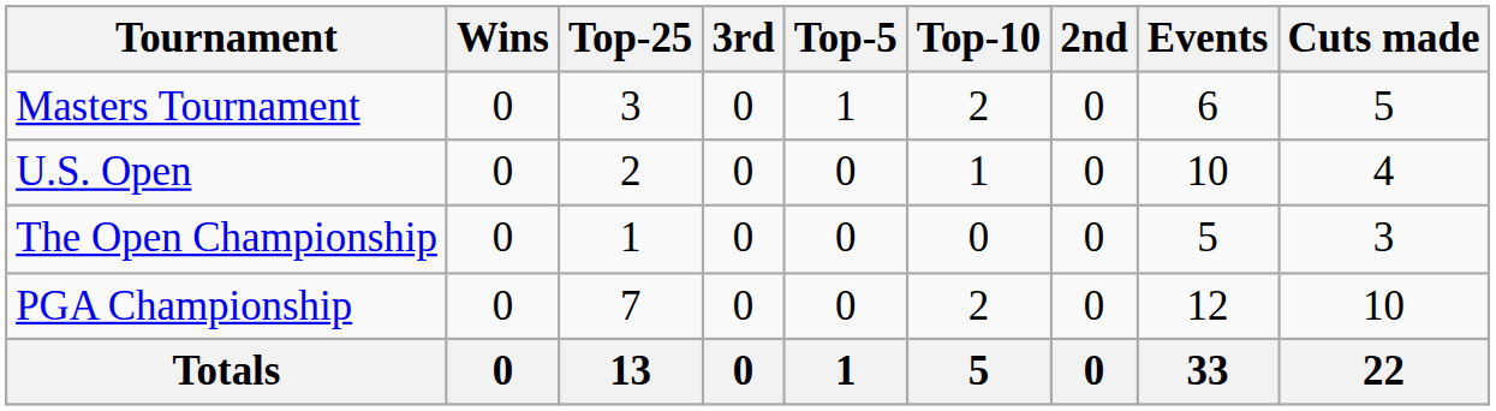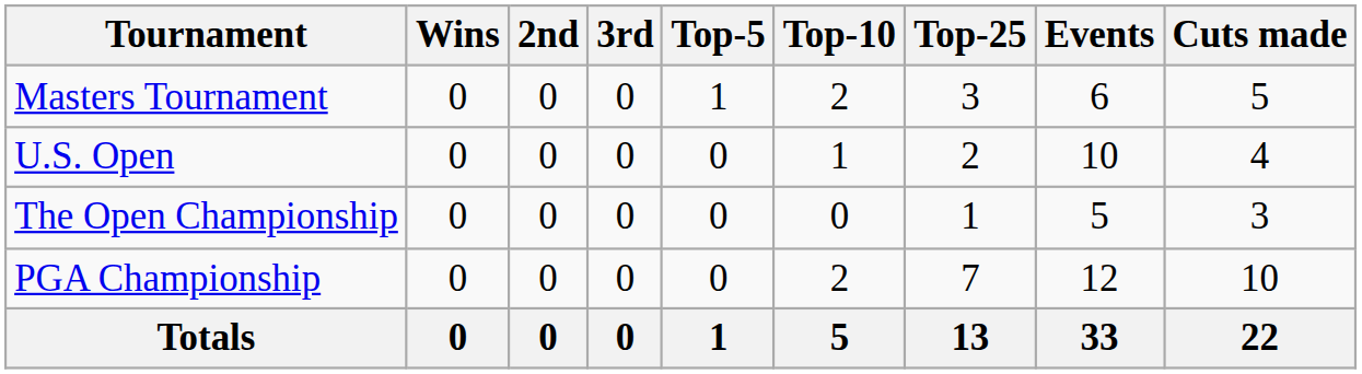columns swapped: 2nd <-> Top-25
